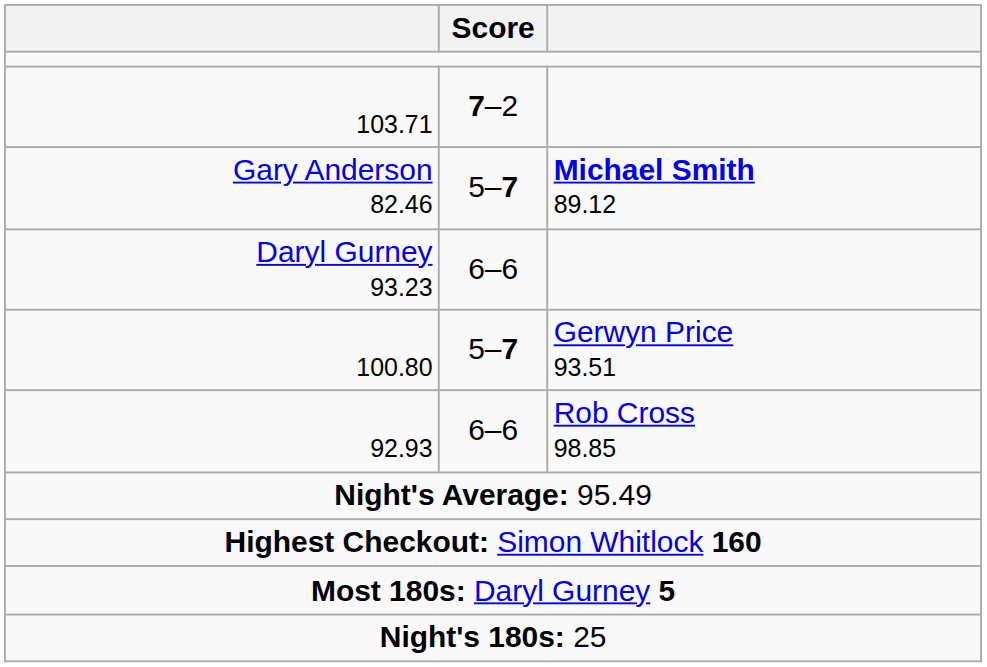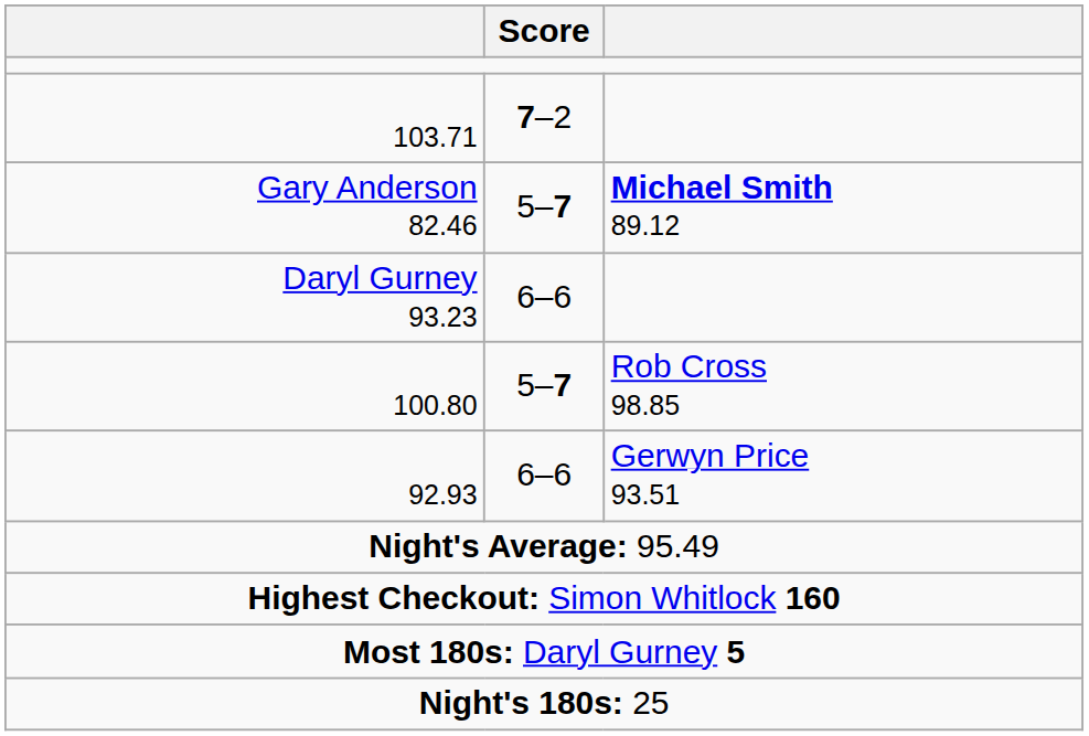100.80 | column 3: Gerwyn Price 93.51 -> Rob Cross 98.85
92.93 | column 3: Rob Cross 98.85 -> Gerwyn Price 93.51
